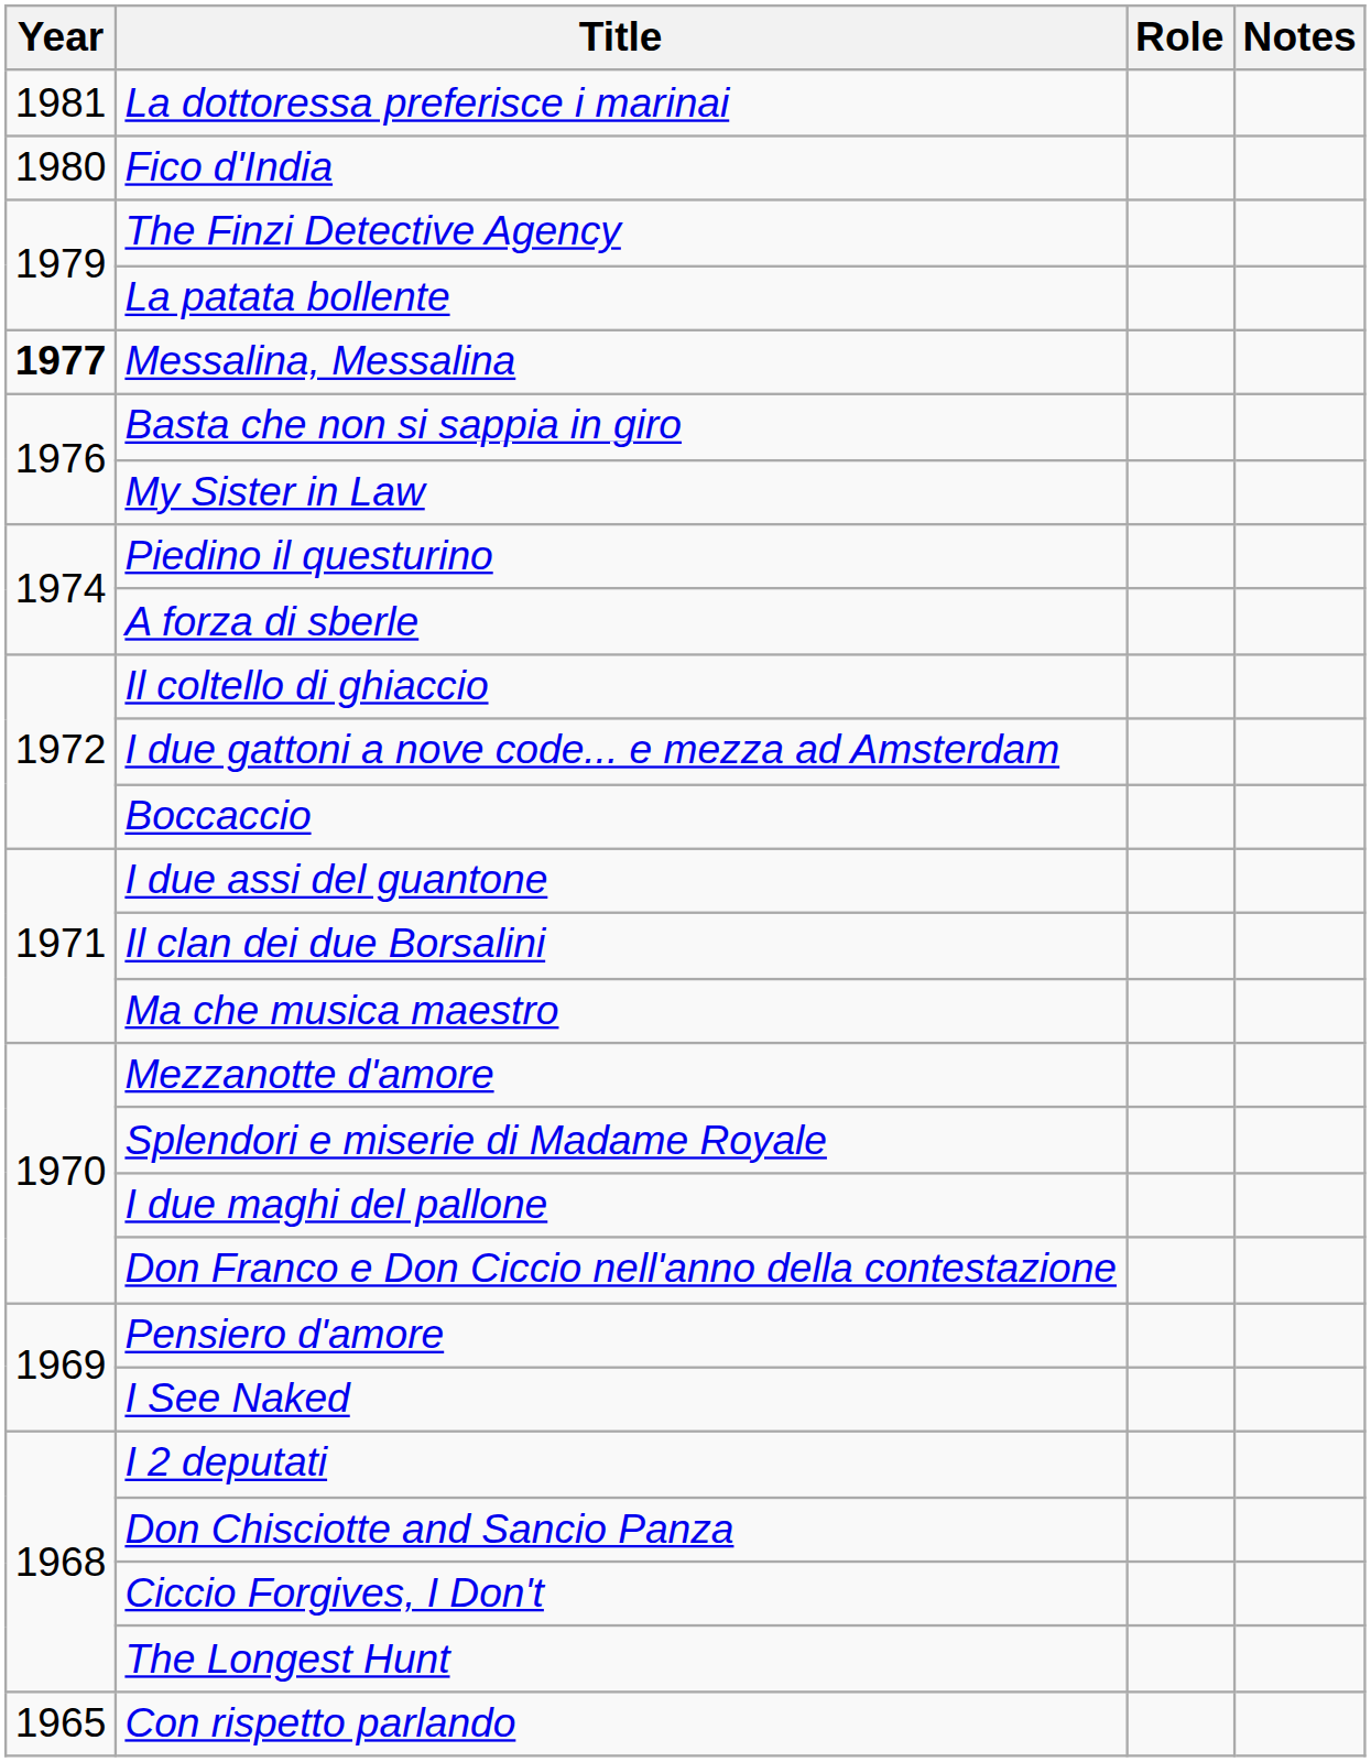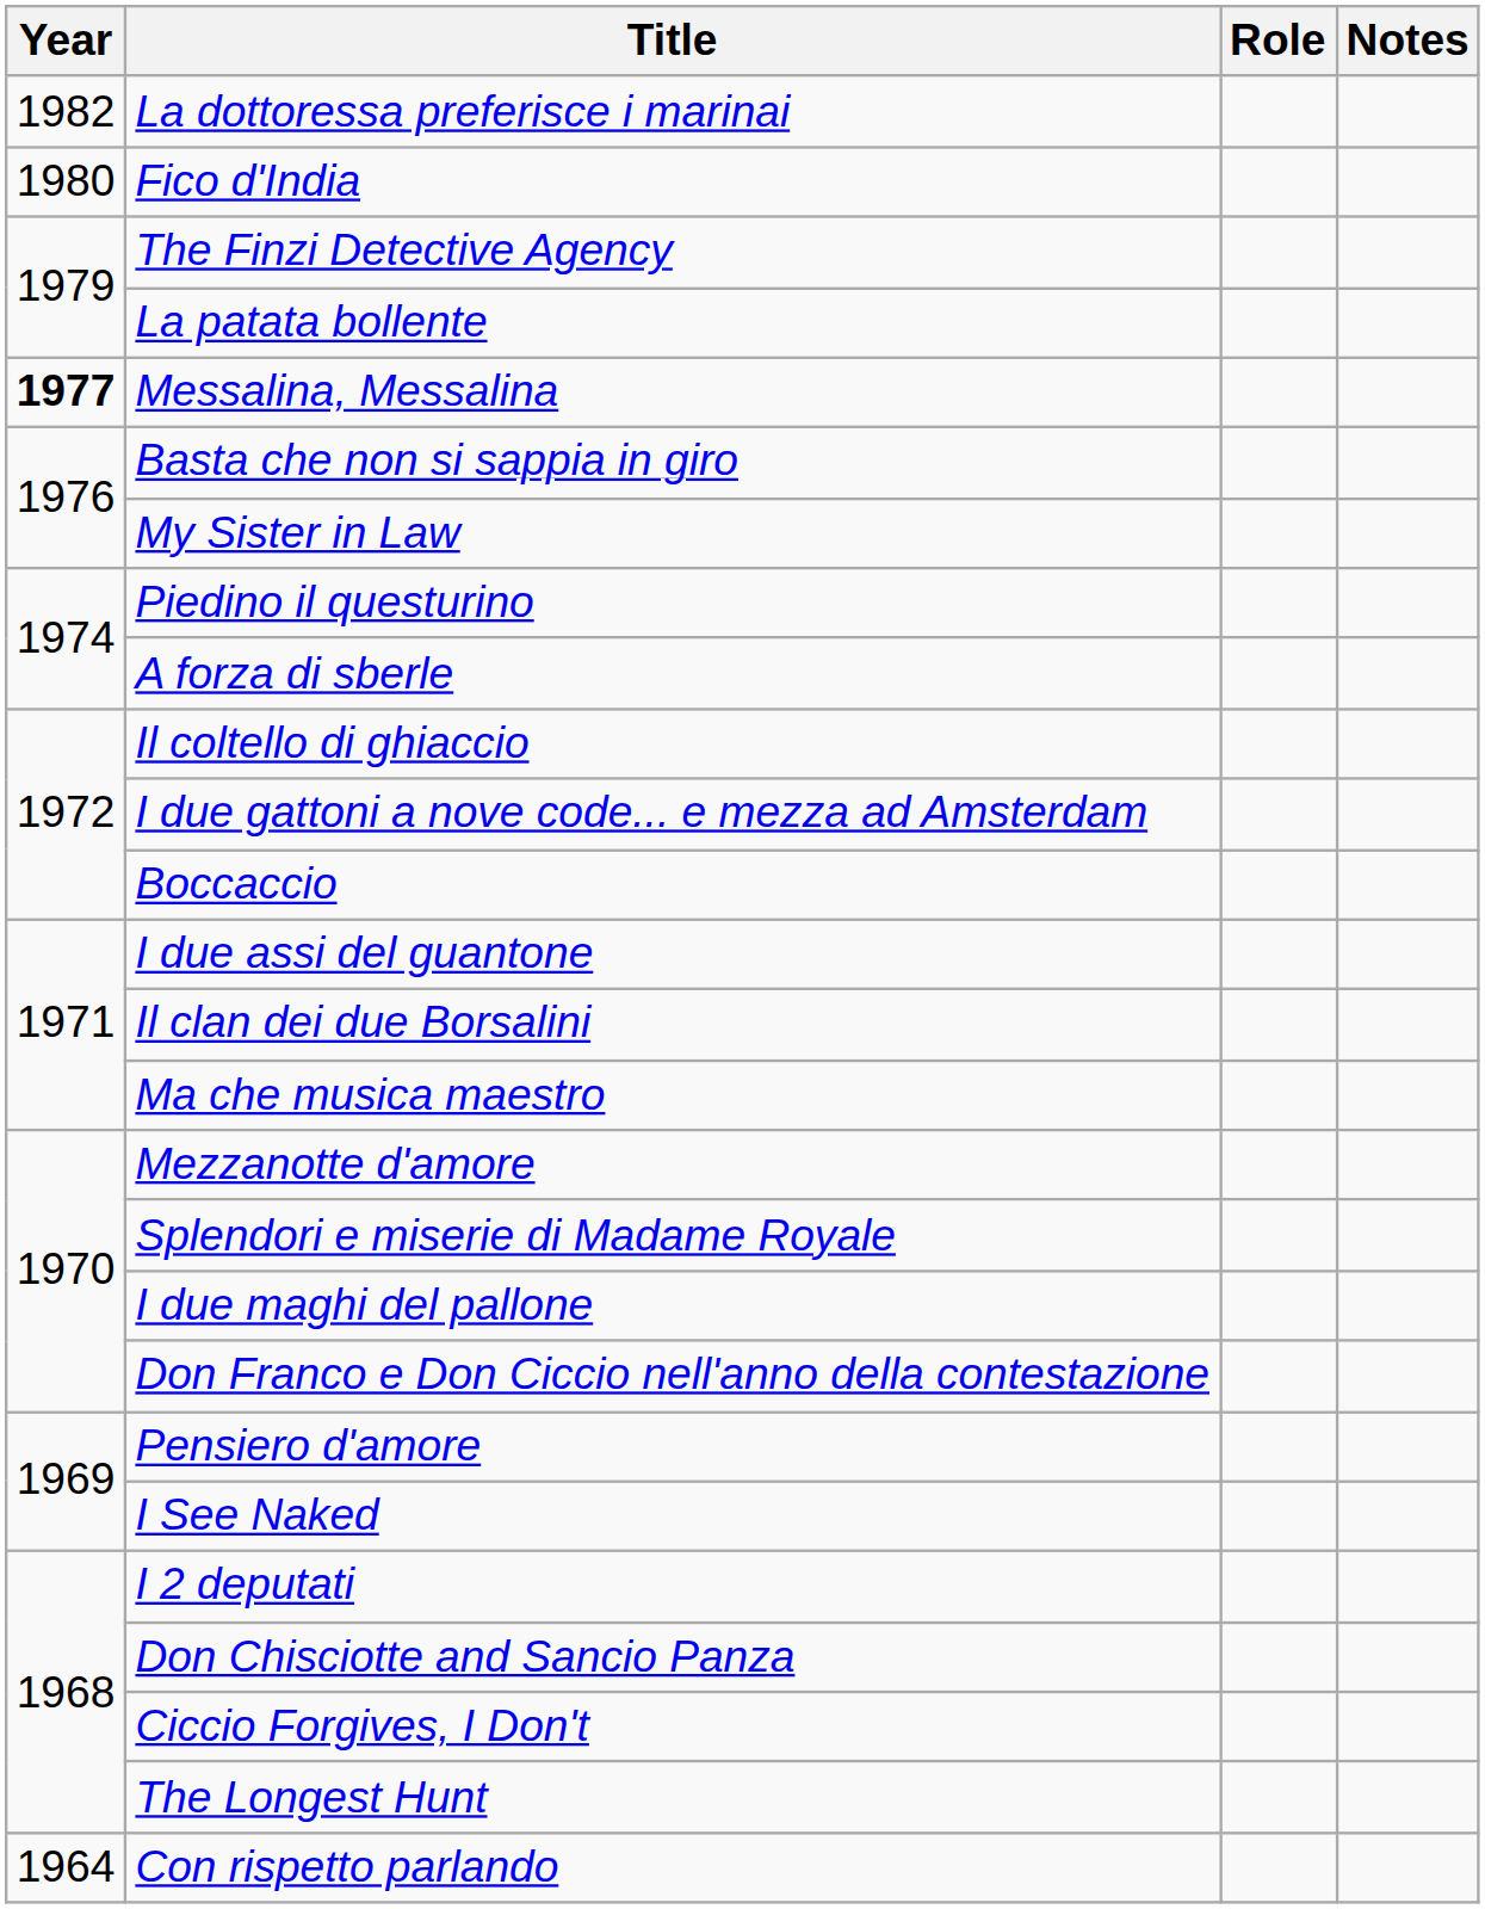La dottoressa preferisce i marinai | Year: 1981 -> 1982
Con rispetto parlando | Year: 1965 -> 1964
